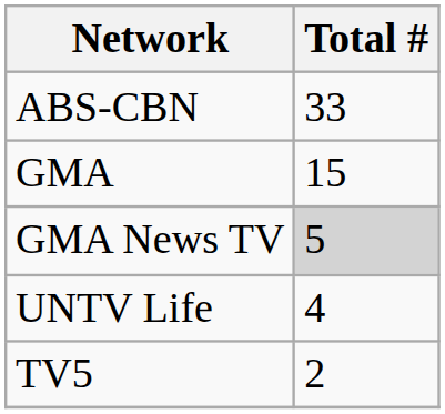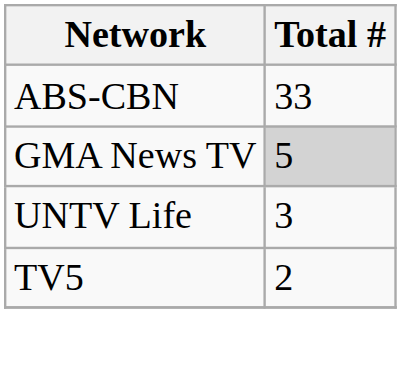- row: GMA | 15
UNTV Life | Total #: 4 -> 3
